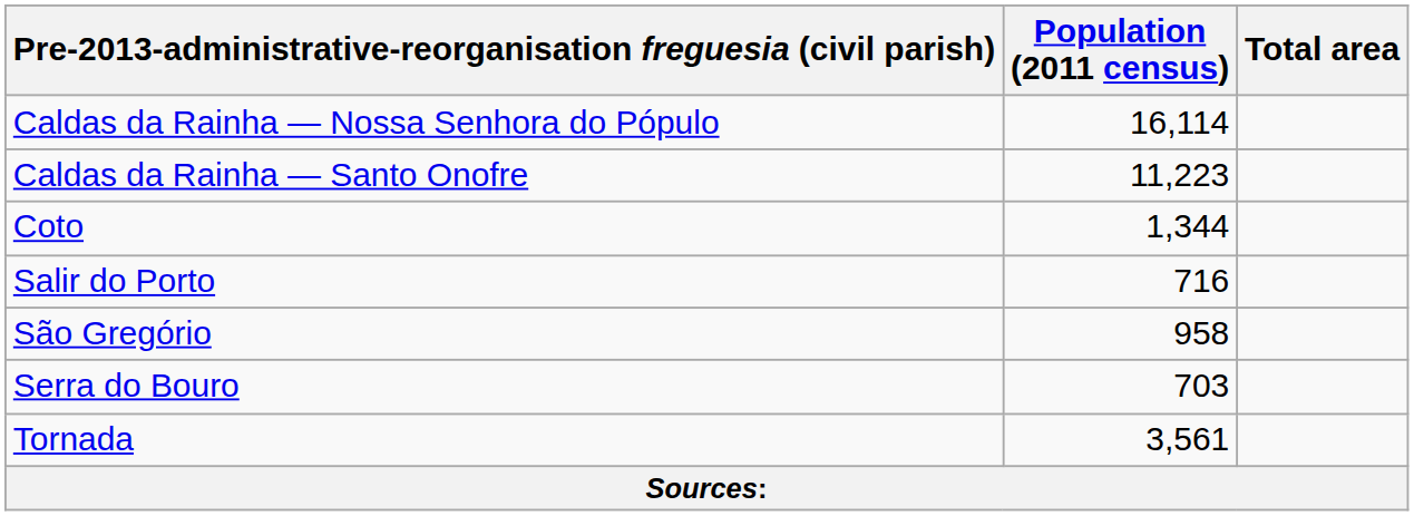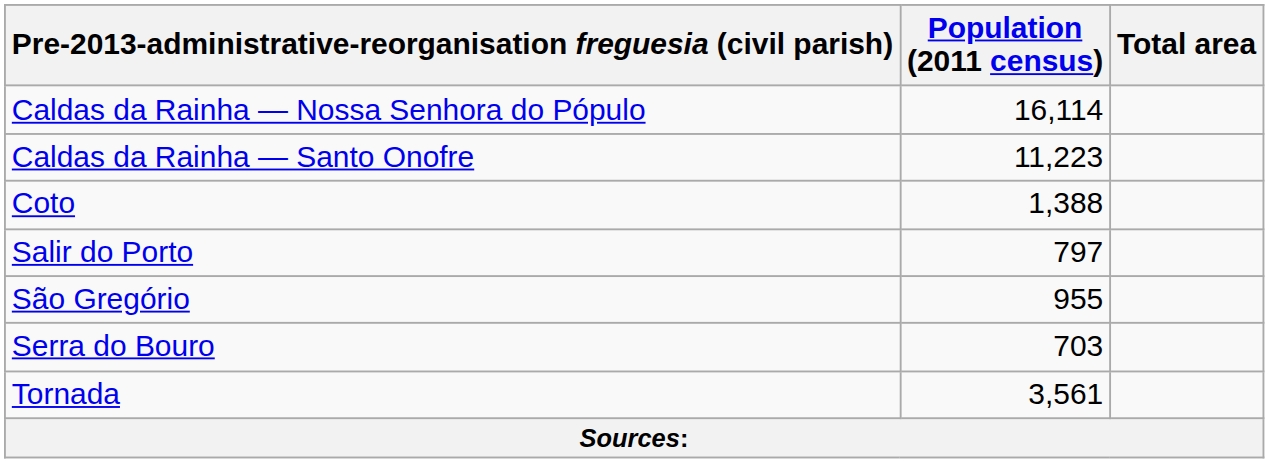Coto | Population (2011 census): 1,344 -> 1,388
Salir do Porto | Population (2011 census): 716 -> 797
São Gregório | Population (2011 census): 958 -> 955
